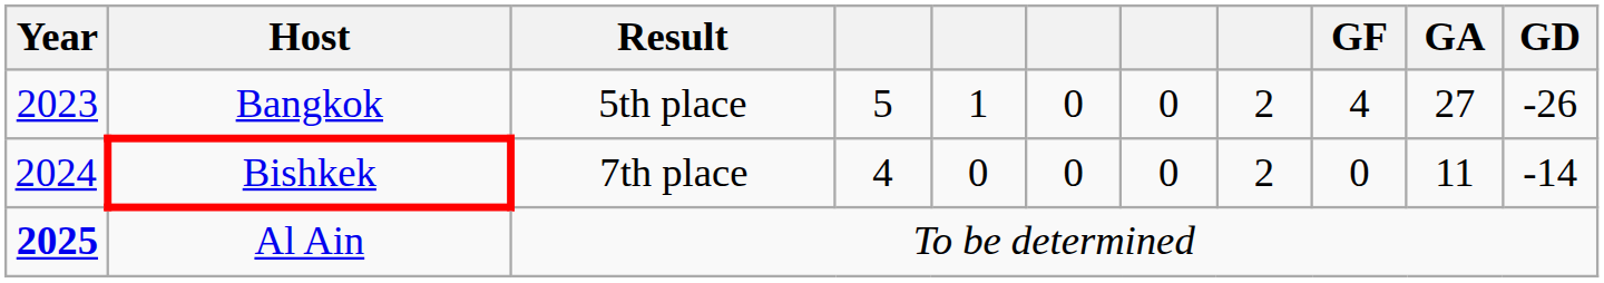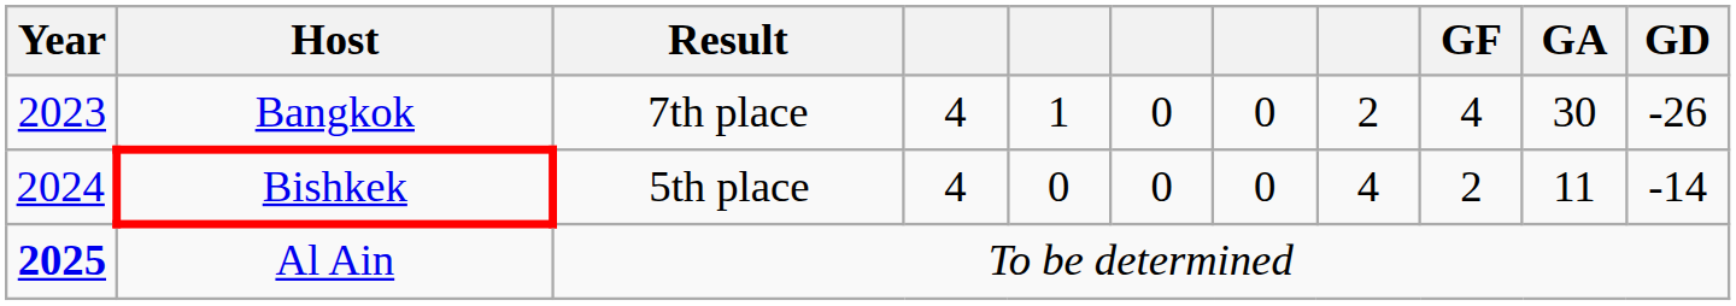Bangkok | Result: 5th place -> 7th place
Bangkok | column 4: 5 -> 4
Bangkok | GA: 27 -> 30
Bishkek | Result: 7th place -> 5th place
Bishkek | column 8: 2 -> 4
Bishkek | GF: 0 -> 2
